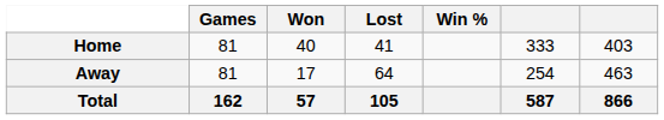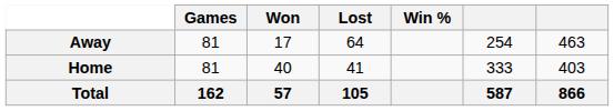rows swapped: Home <-> Away
